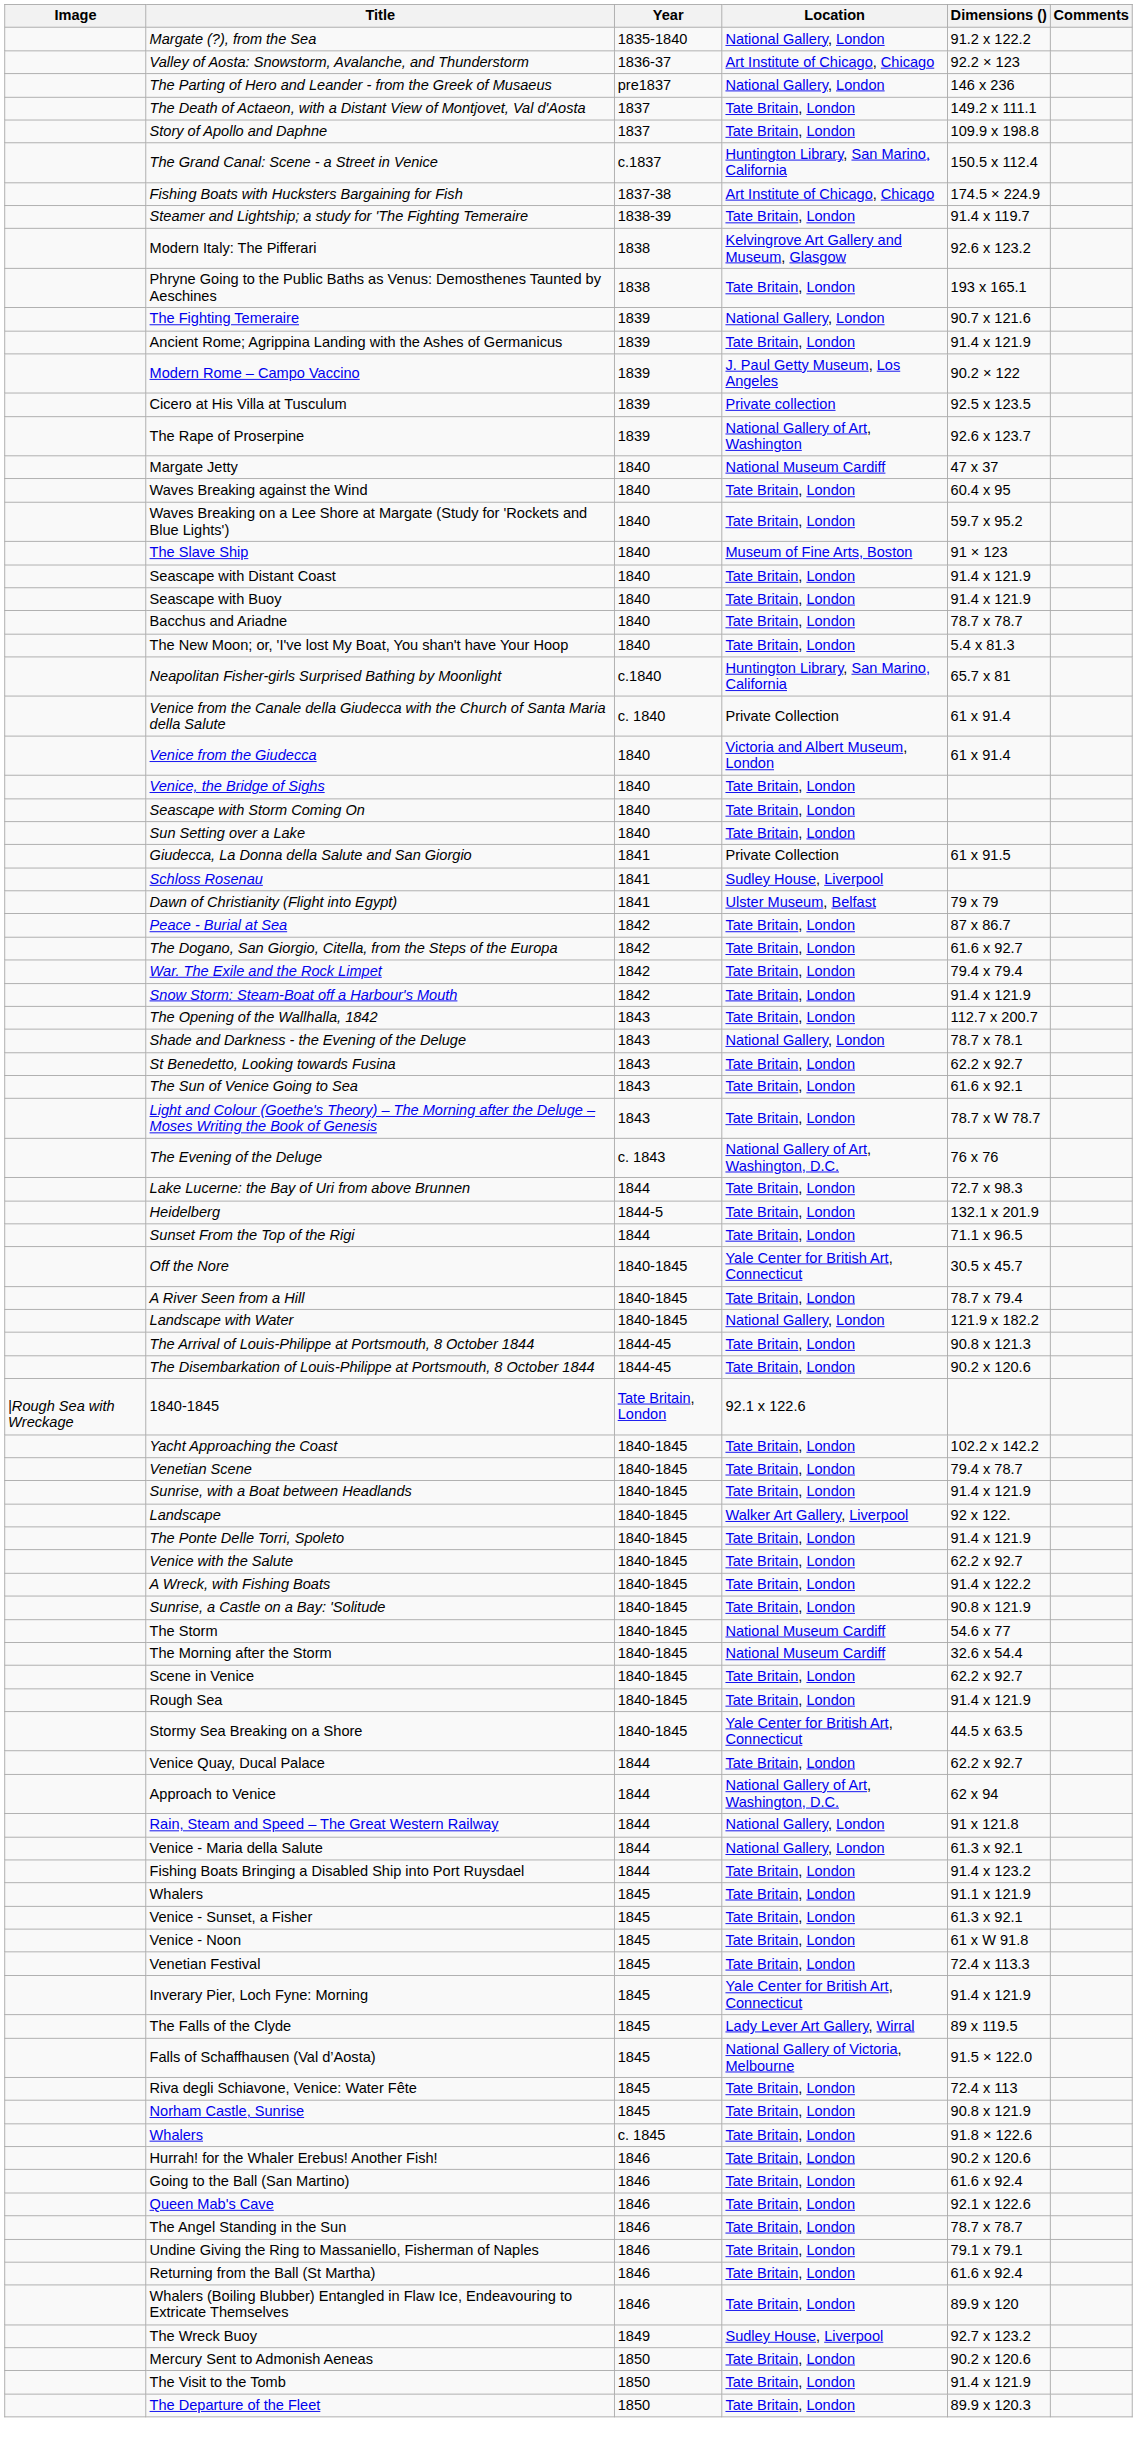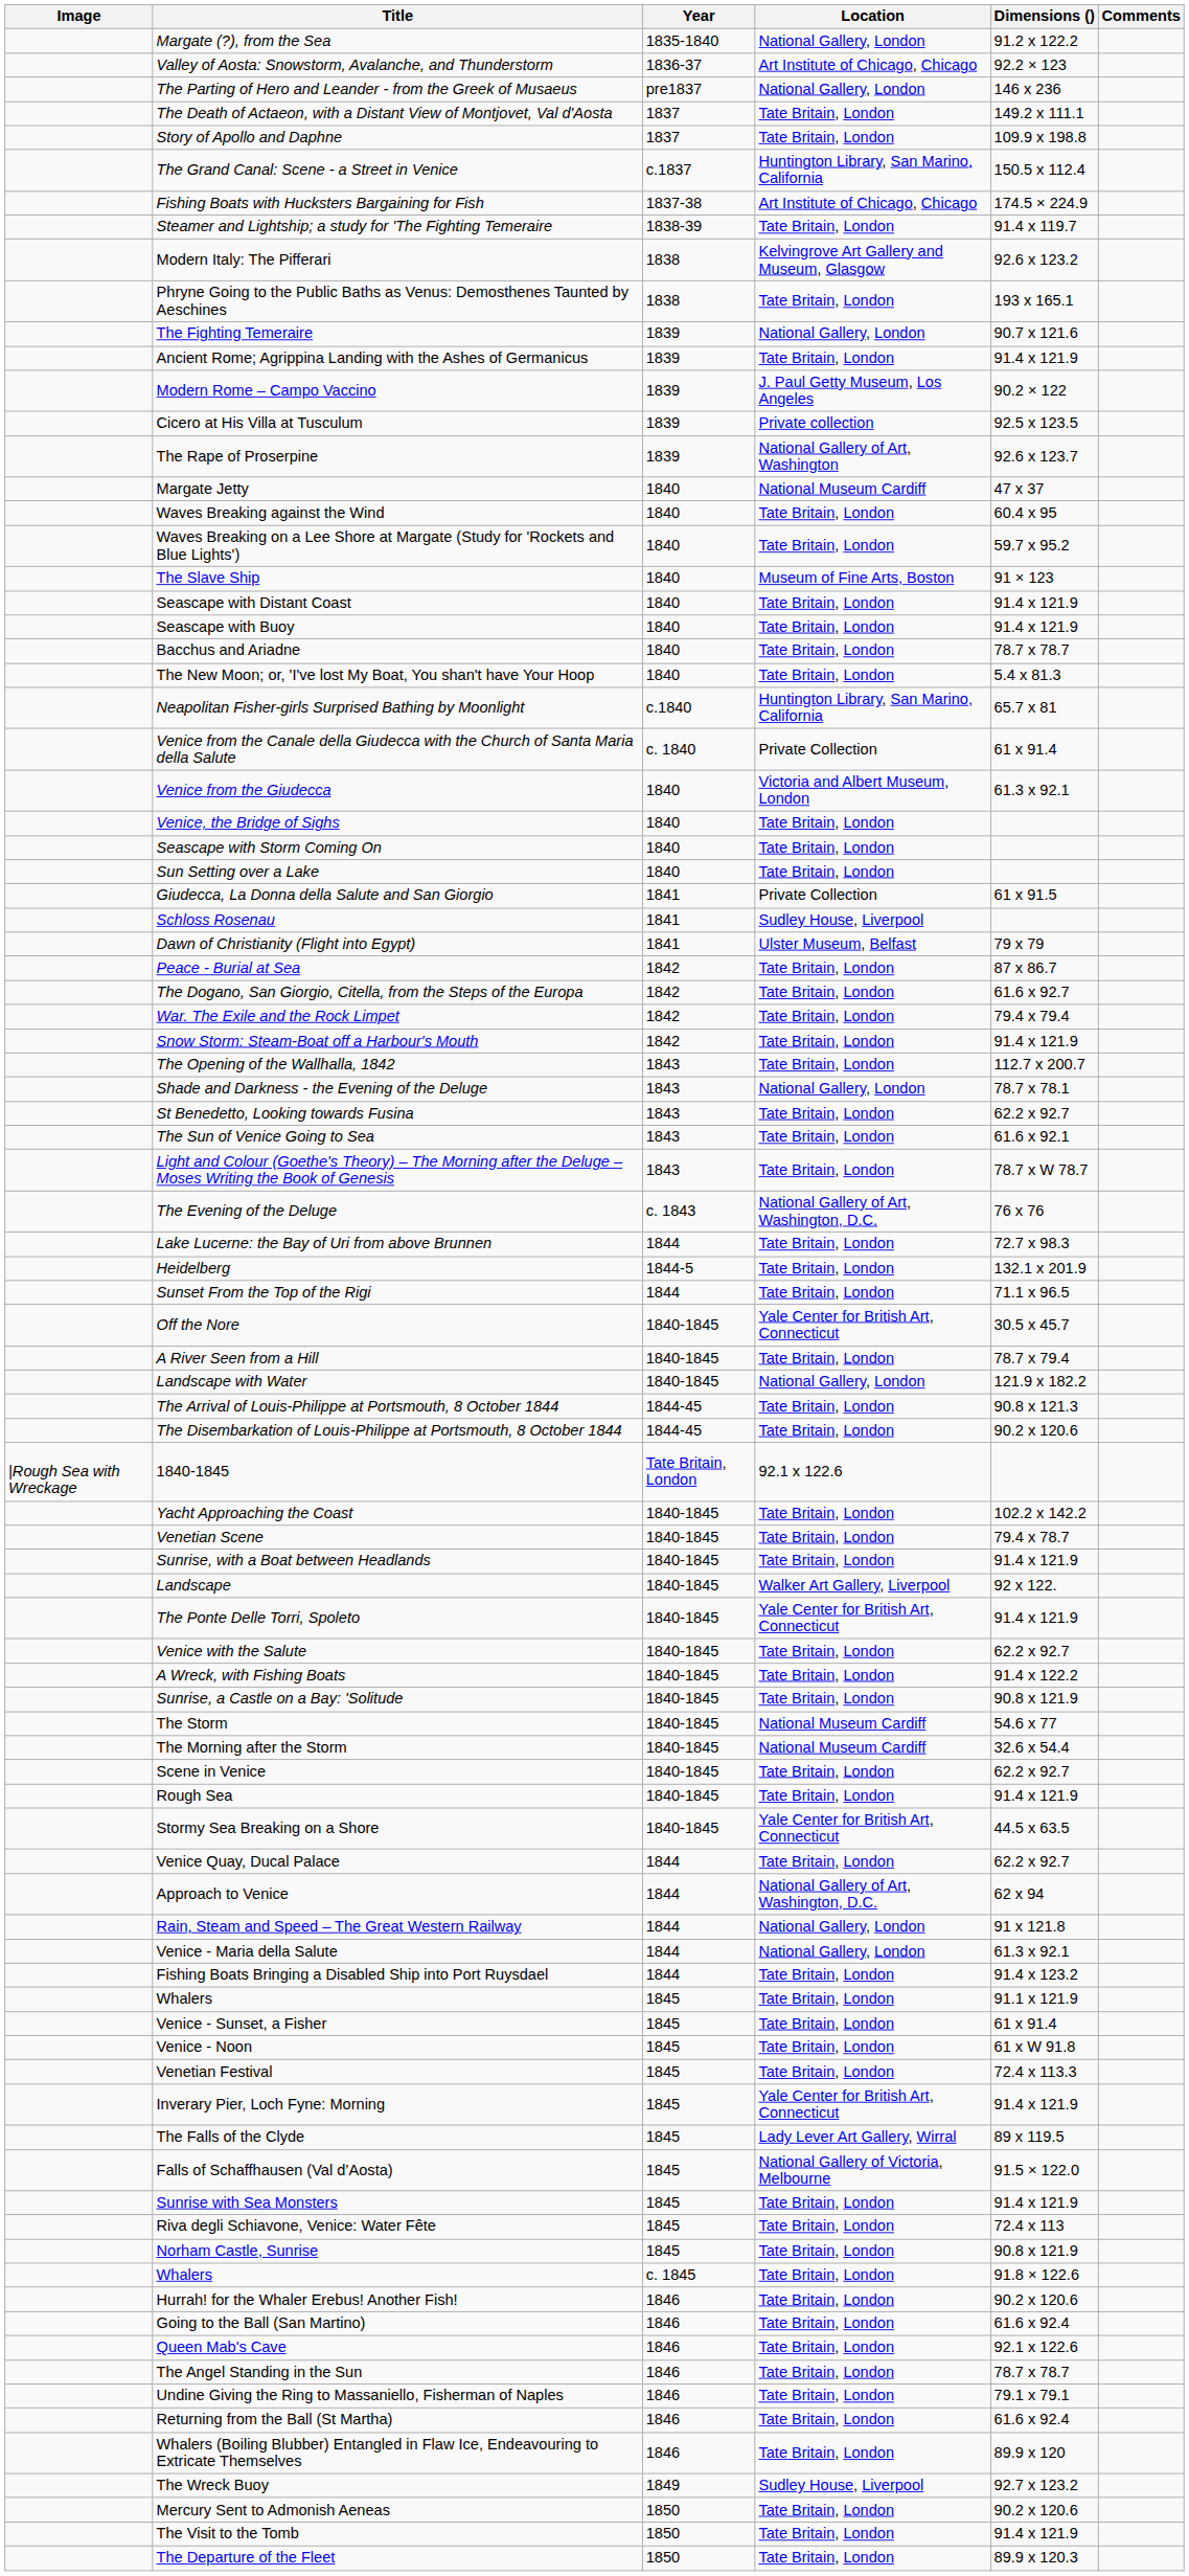Venice from the Giudecca | Dimensions (): 61 x 91.4 -> 61.3 x 92.1
The Ponte Delle Torri, Spoleto | Location: Tate Britain, London -> Yale Center for British Art, Connecticut
Venice - Sunset, a Fisher | Dimensions (): 61.3 x 92.1 -> 61 x 91.4
+ row: Sunrise with Sea Monsters | 1845 | Tate Britain, London | 91.4 x 121.9
